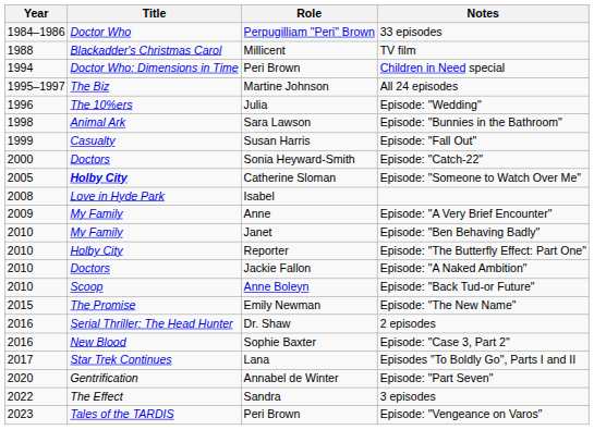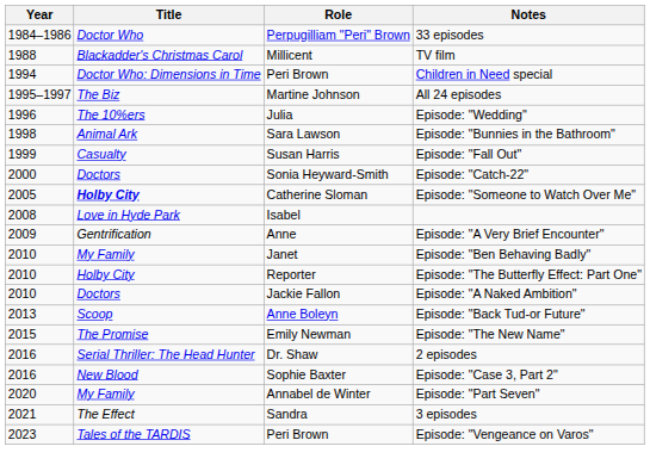Episode: "A Very Brief Encounter" | Title: My Family -> Gentrification
Episode: "Back Tud-or Future" | Year: 2010 -> 2013
- row: 2017 | Star Trek Continues | Lana | Episodes "To Boldly Go", Parts I and II
Episode: "Part Seven" | Title: Gentrification -> My Family
3 episodes | Year: 2022 -> 2021
